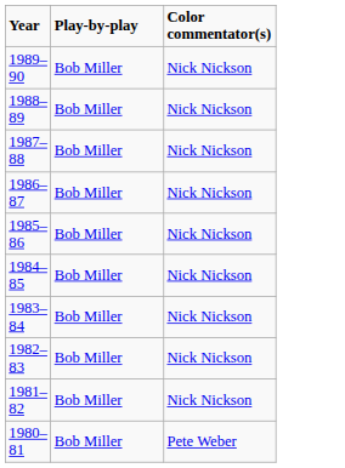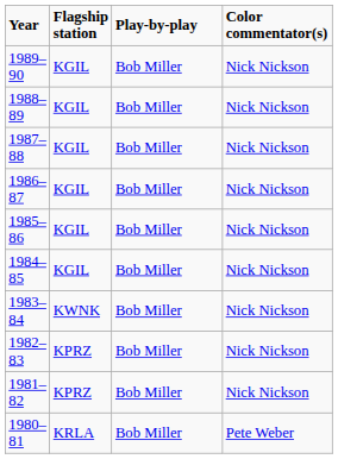+ column: Flagship station | KGIL | KGIL | KGIL | KGIL | KGIL | KGIL | KWNK | KPRZ | KPRZ | KRLA
